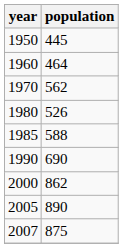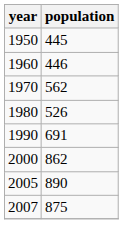1960 | population: 464 -> 446
- row: 1985 | 588
1990 | population: 690 -> 691
